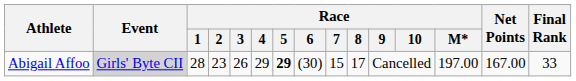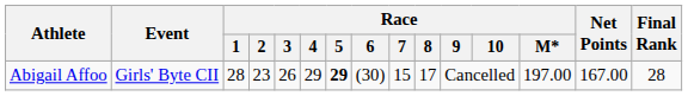Abigail Affoo | Event: lightgrey background -> no background
Abigail Affoo | Final Rank: 33 -> 28
